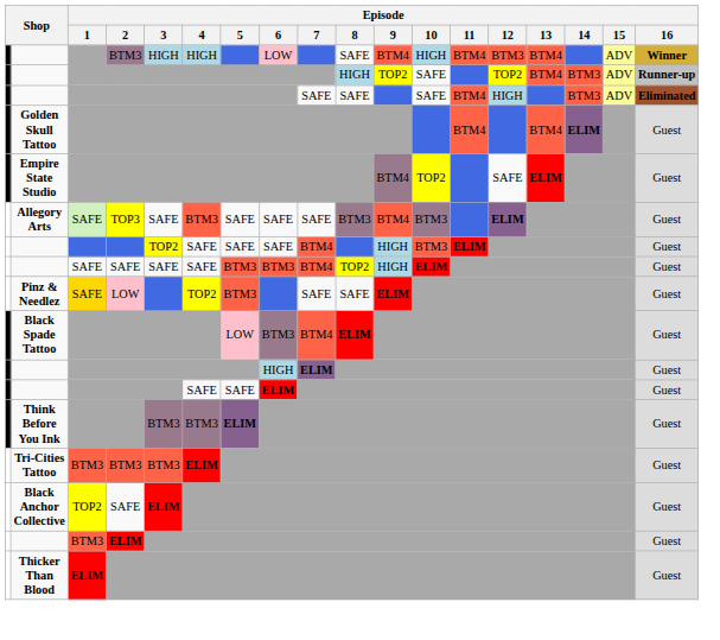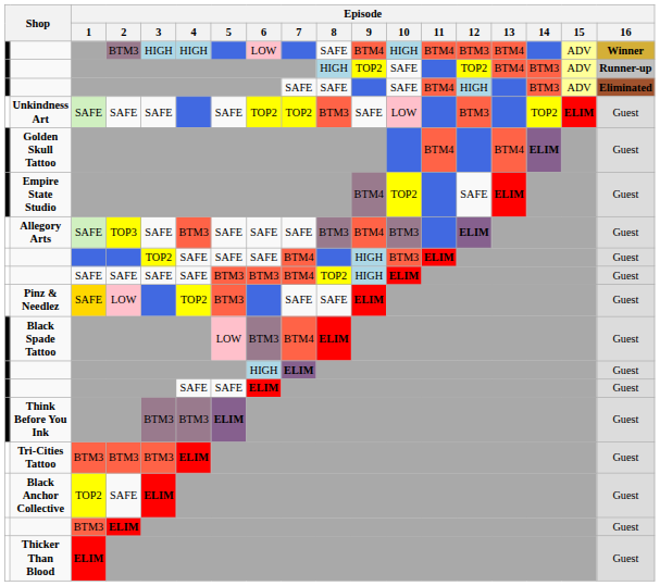+ row: Unkindness Art | SAFE | SAFE | SAFE | SAFE | TOP2 | TOP2 | BTM3 | SAFE | LOW | BTM3 | TOP2 | ELIM | Guest
